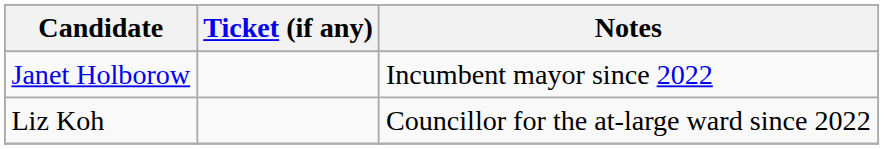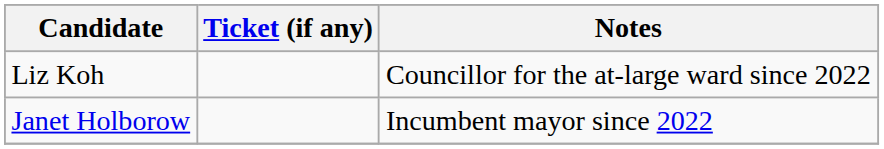rows swapped: Janet Holborow <-> Liz Koh
